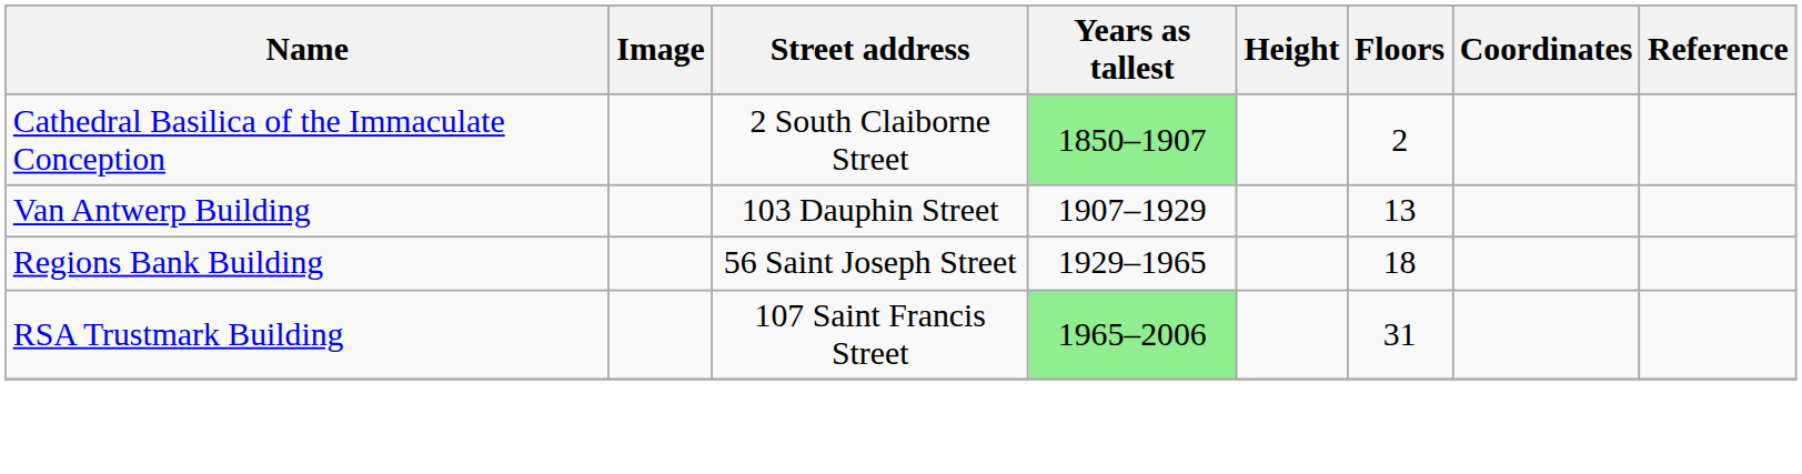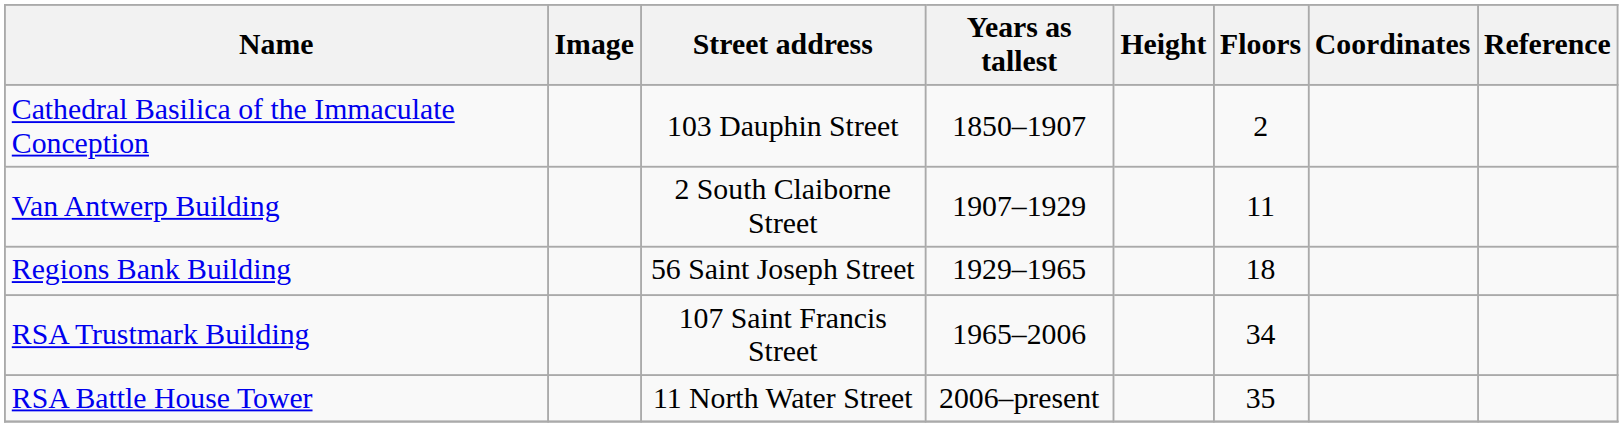Cathedral Basilica of the Immaculate Conception | Street address: 2 South Claiborne Street -> 103 Dauphin Street
Cathedral Basilica of the Immaculate Conception | Years as tallest: lightgreen background -> no background
Van Antwerp Building | Street address: 103 Dauphin Street -> 2 South Claiborne Street
Van Antwerp Building | Floors: 13 -> 11
RSA Trustmark Building | Years as tallest: lightgreen background -> no background
RSA Trustmark Building | Floors: 31 -> 34
+ row: RSA Battle House Tower | 11 North Water Street | 2006–present | 35
